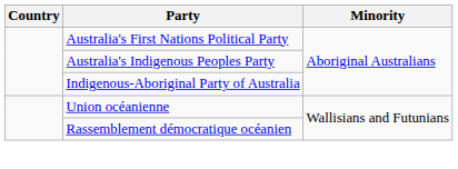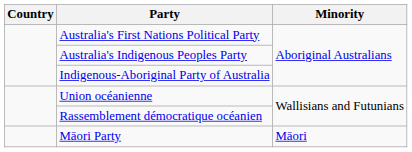+ row: Māori Party | Māori
